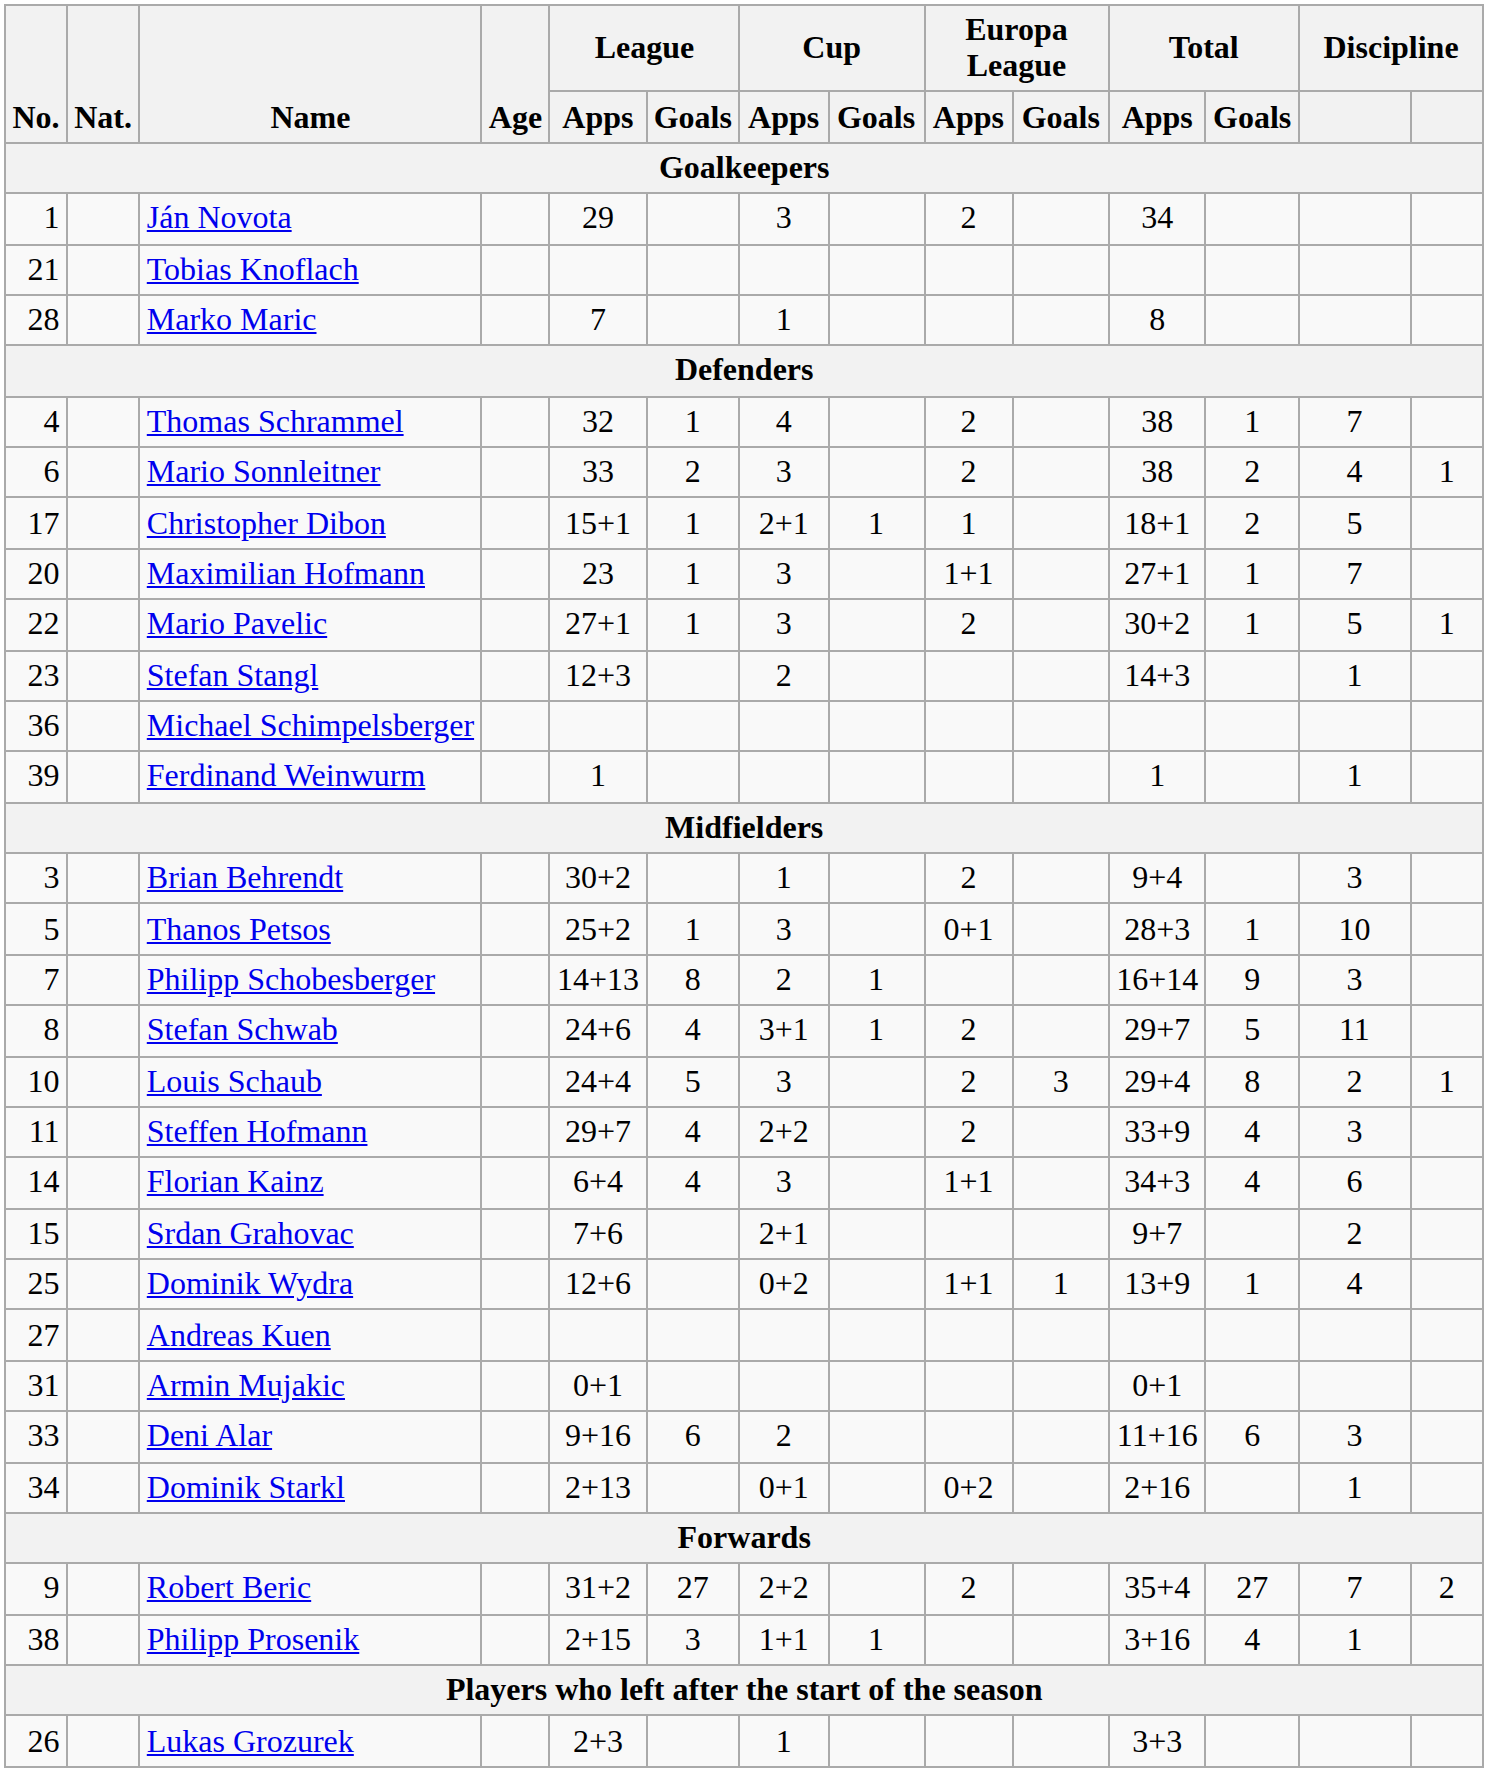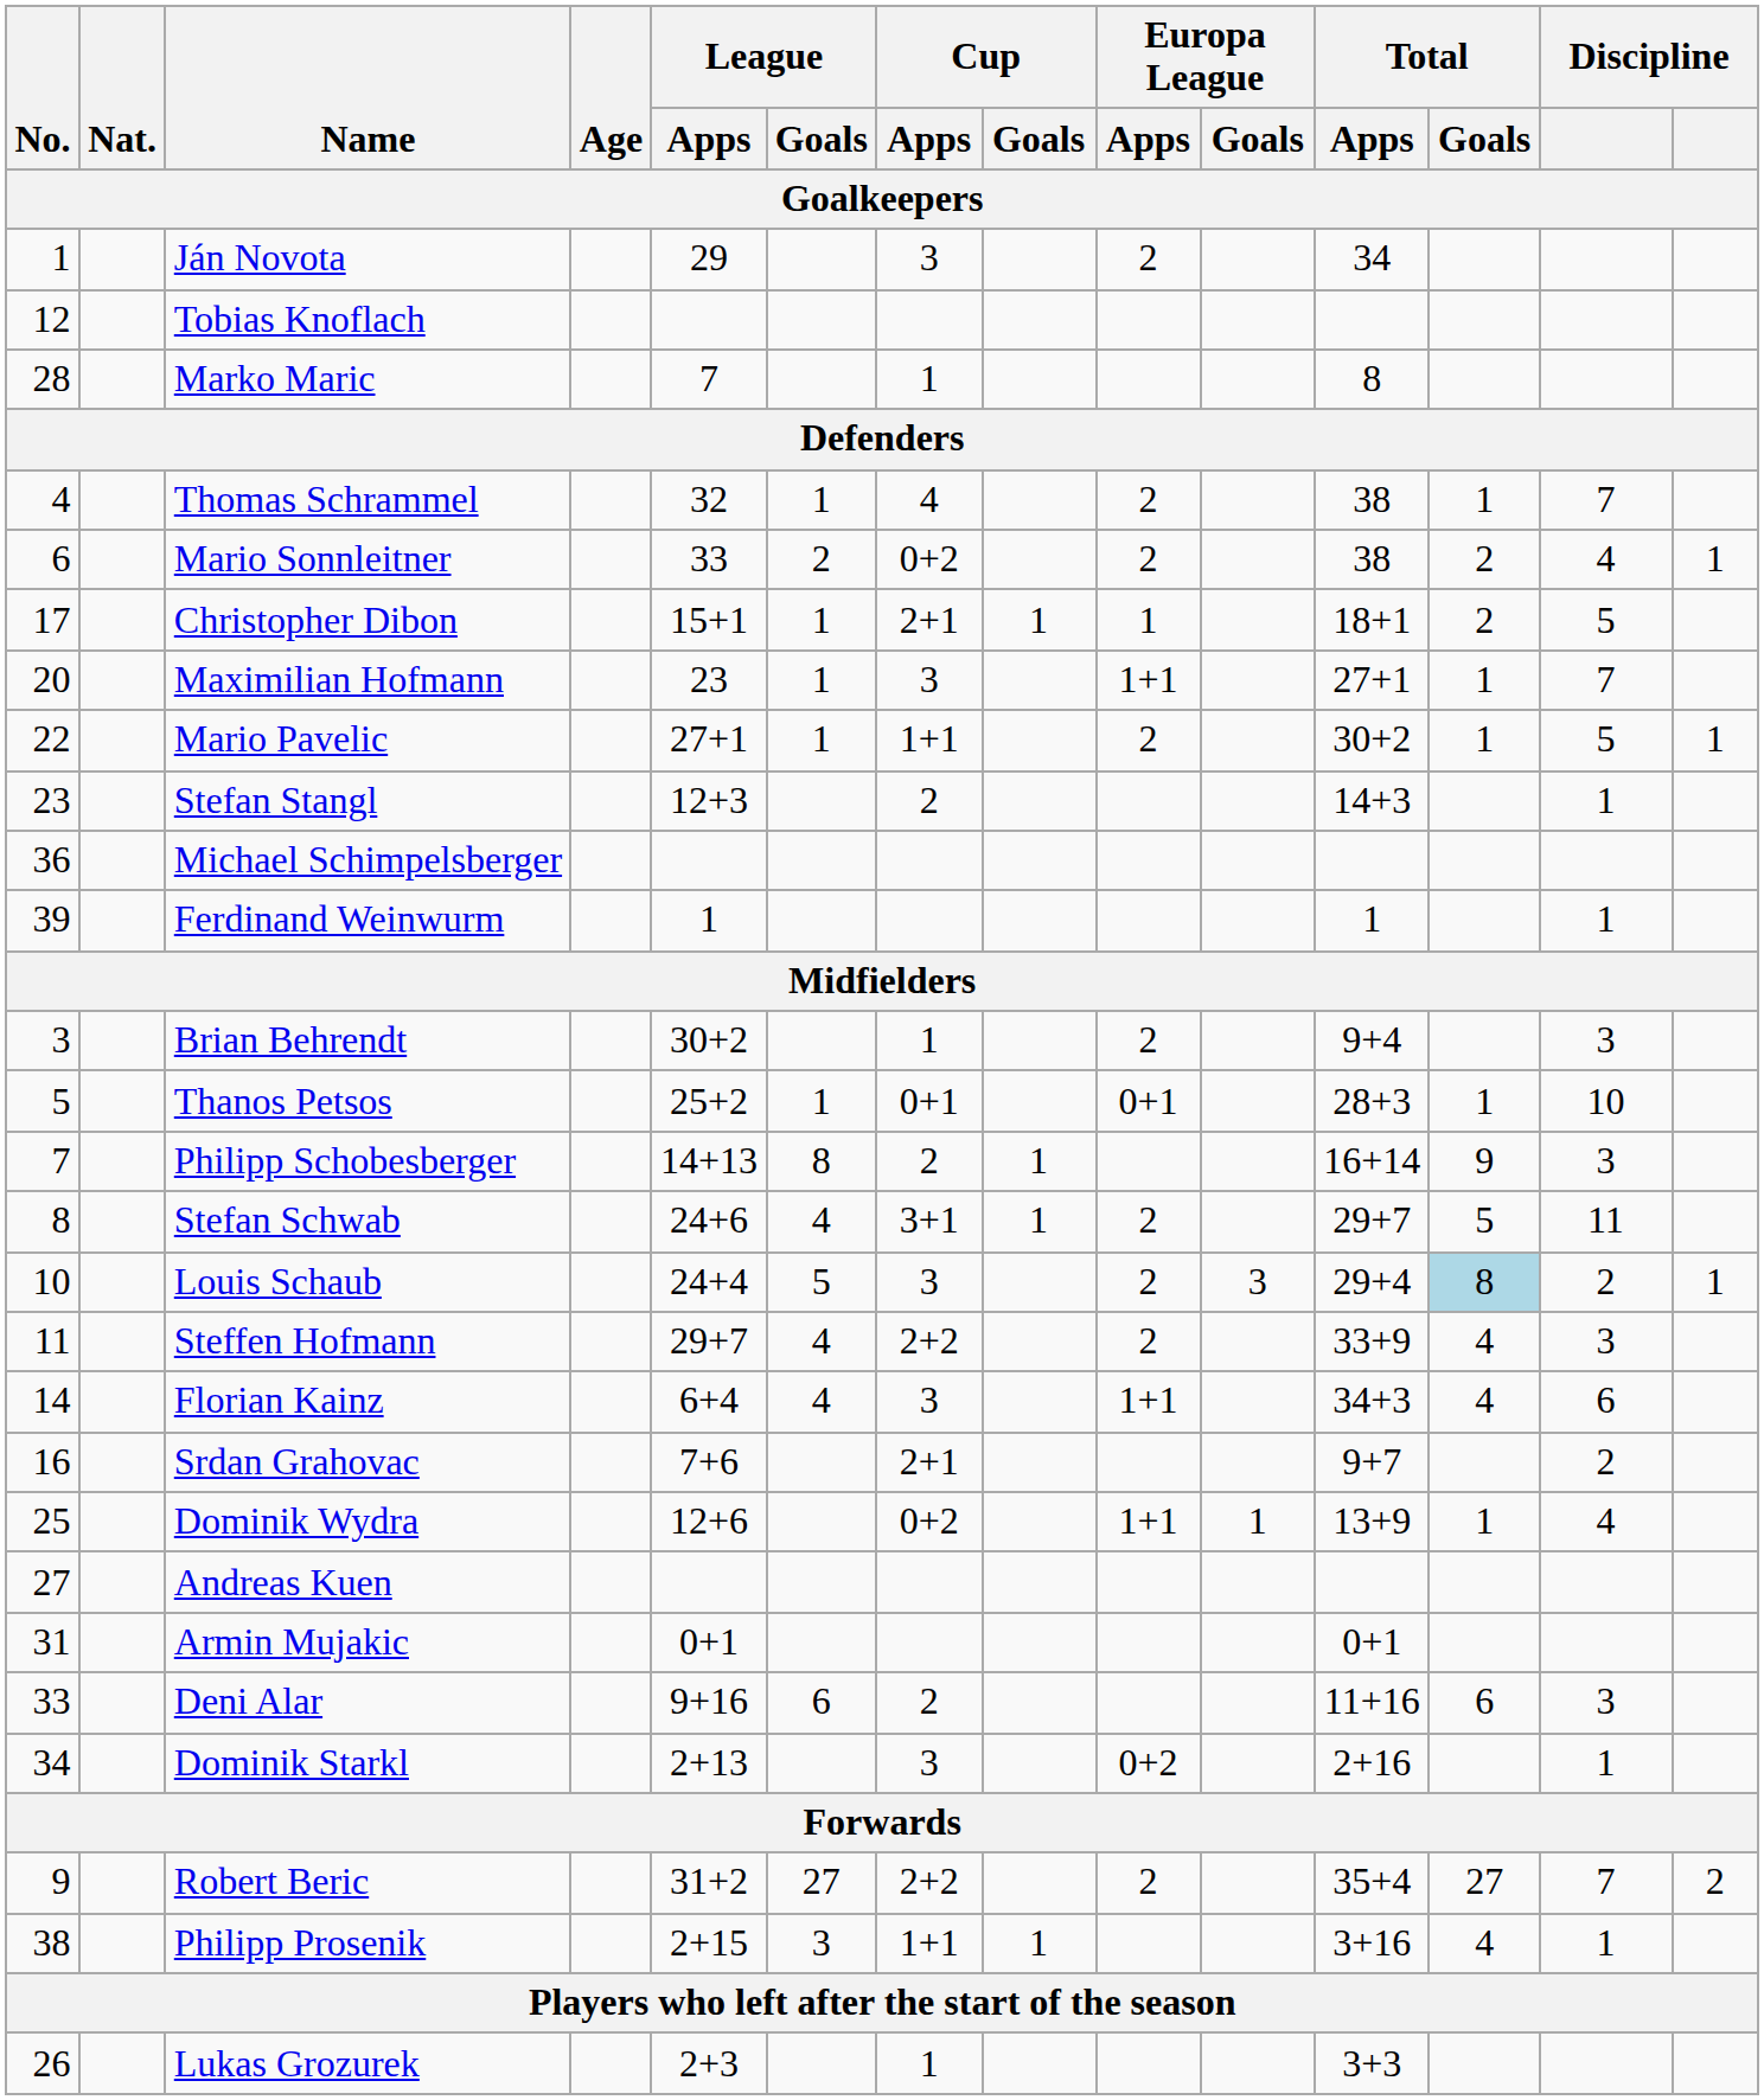Tobias Knoflach | No.: 21 -> 12
Mario Sonnleitner | Cup / Apps: 3 -> 0+2
Mario Pavelic | Cup / Apps: 3 -> 1+1
Thanos Petsos | Cup / Apps: 3 -> 0+1
Louis Schaub | Total / Goals: no background -> lightblue background
Srdan Grahovac | No.: 15 -> 16
Dominik Starkl | Cup / Apps: 0+1 -> 3
